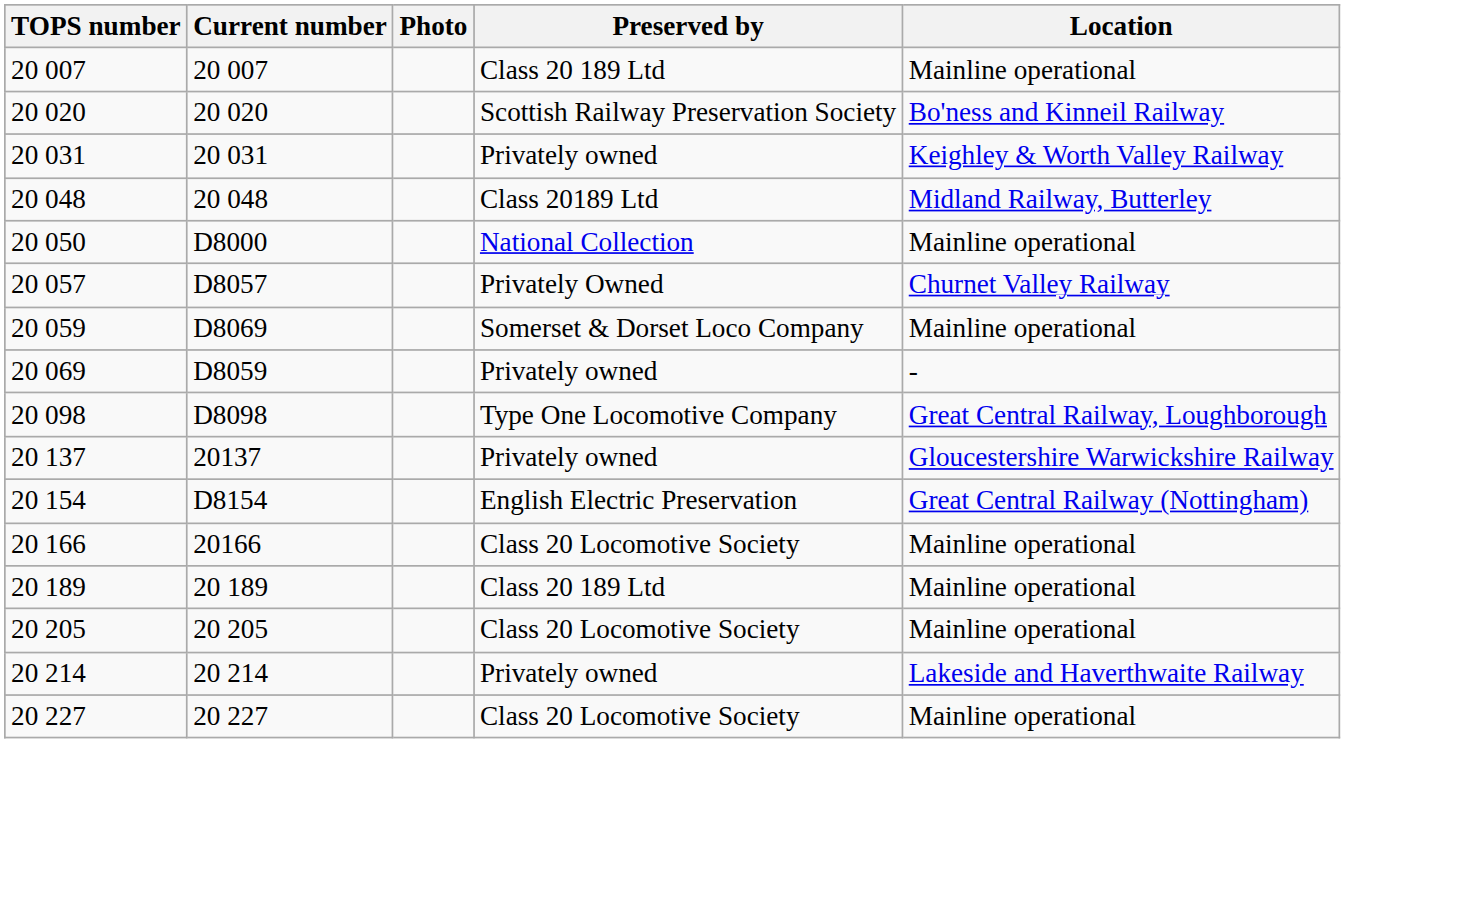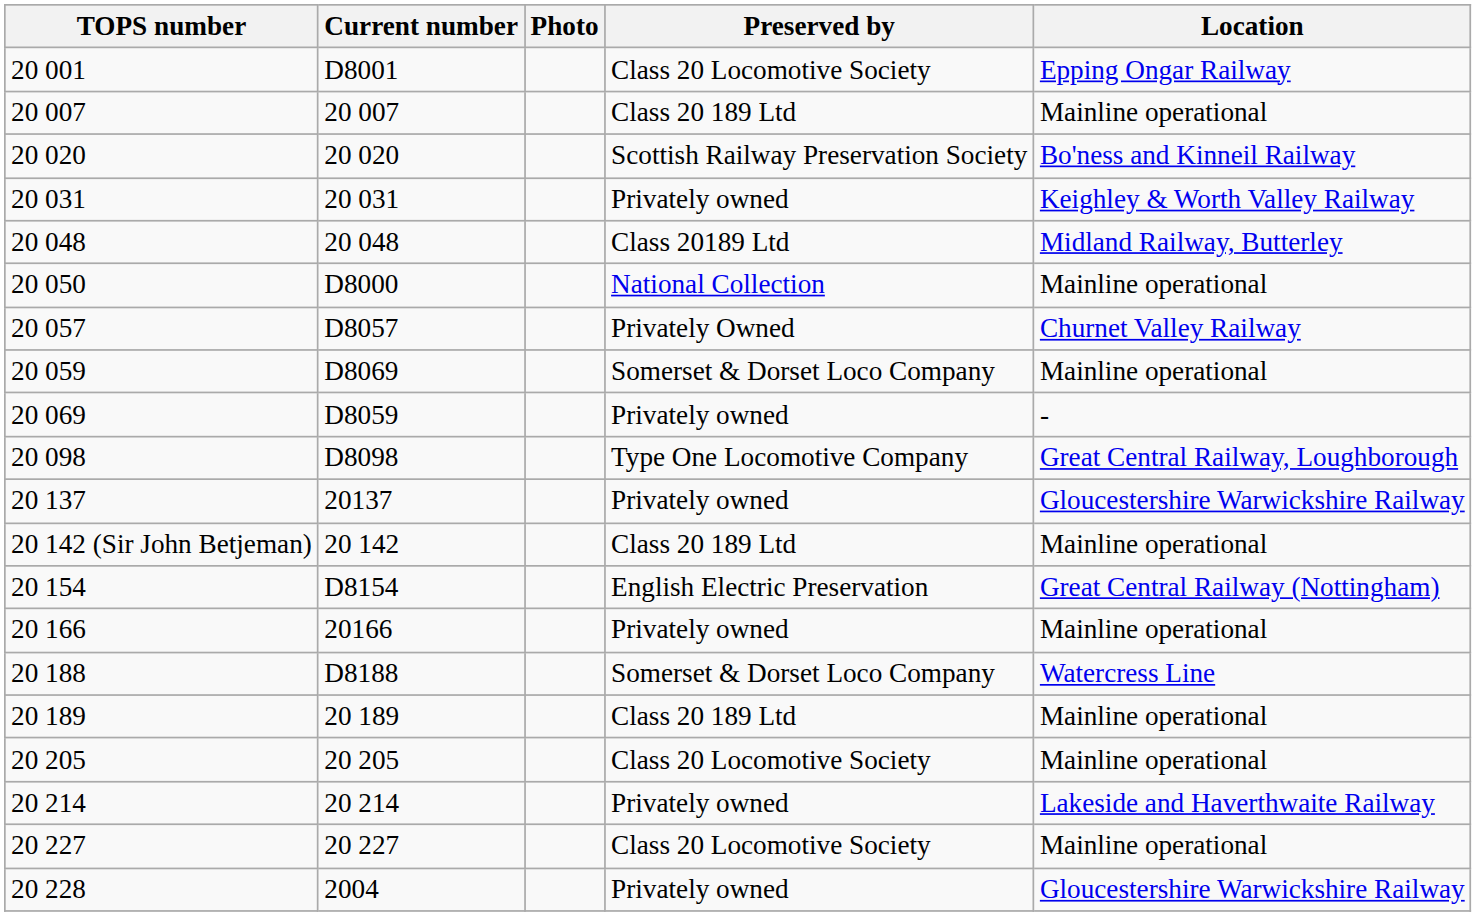+ row: 20 001 | D8001 | Class 20 Locomotive Society | Epping Ongar Railway
+ row: 20 142 (Sir John Betjeman) | 20 142 | Class 20 189 Ltd | Mainline operational
20 166 | Preserved by: Class 20 Locomotive Society -> Privately owned
+ row: 20 188 | D8188 | Somerset & Dorset Loco Company | Watercress Line
+ row: 20 228 | 2004 | Privately owned | Gloucestershire Warwickshire Railway
